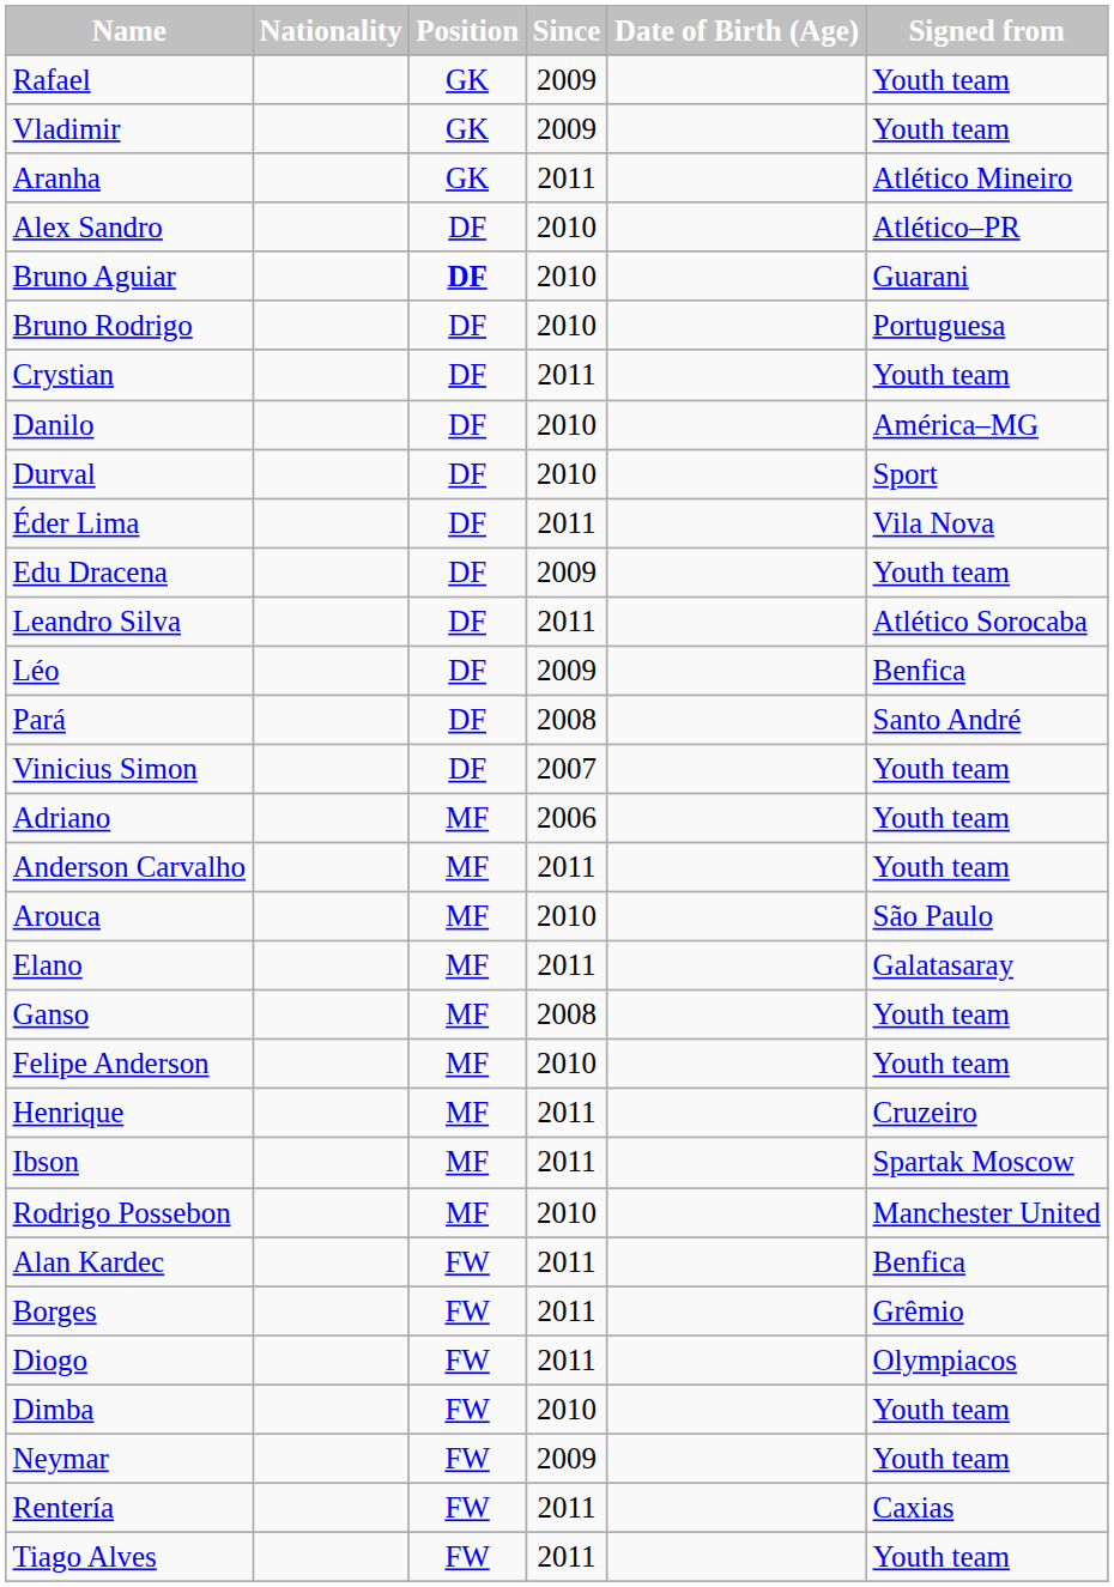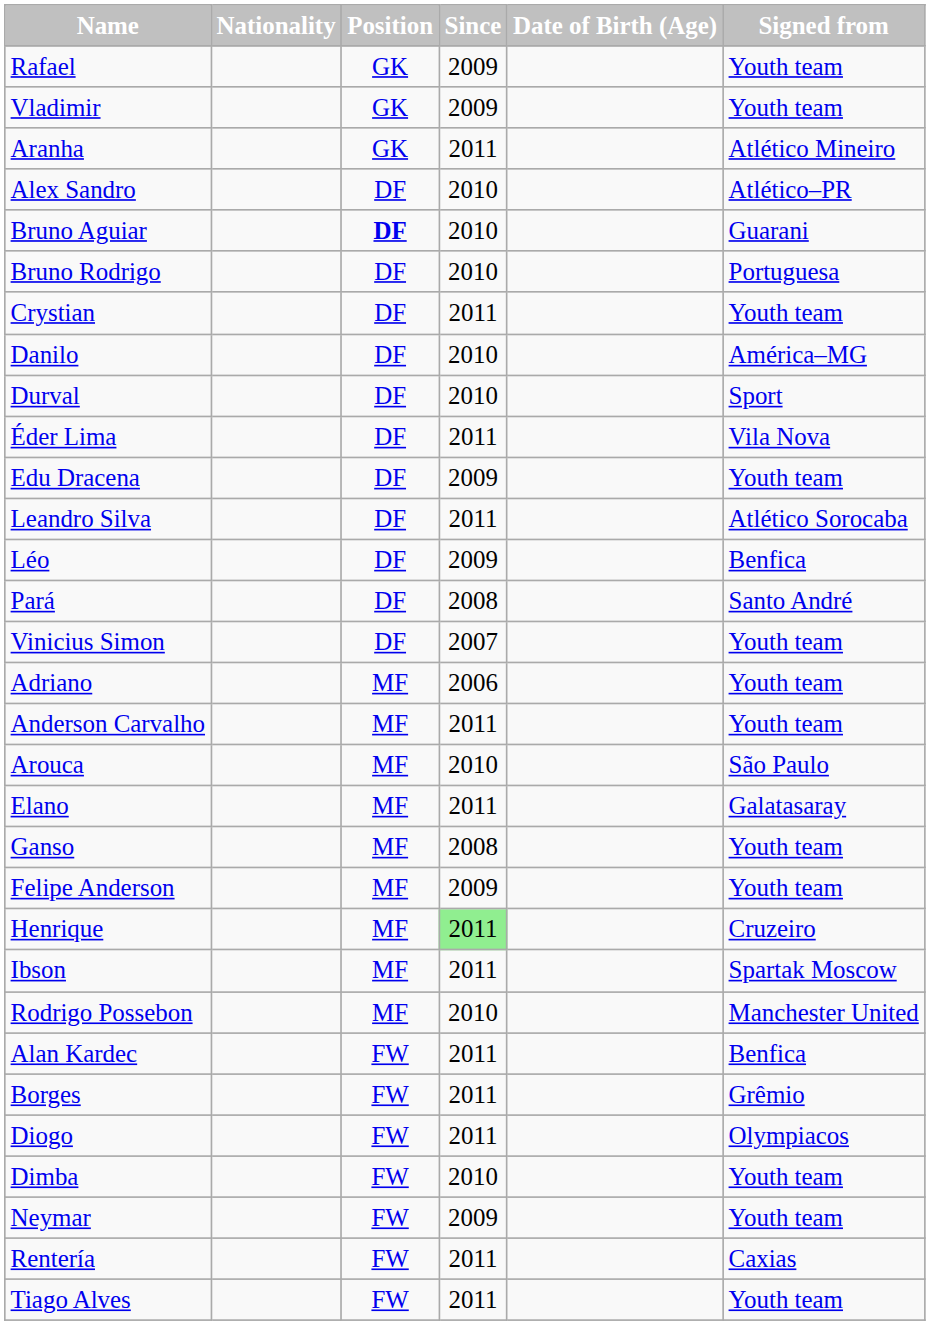Felipe Anderson | Since: 2010 -> 2009
Henrique | Since: no background -> lightgreen background
